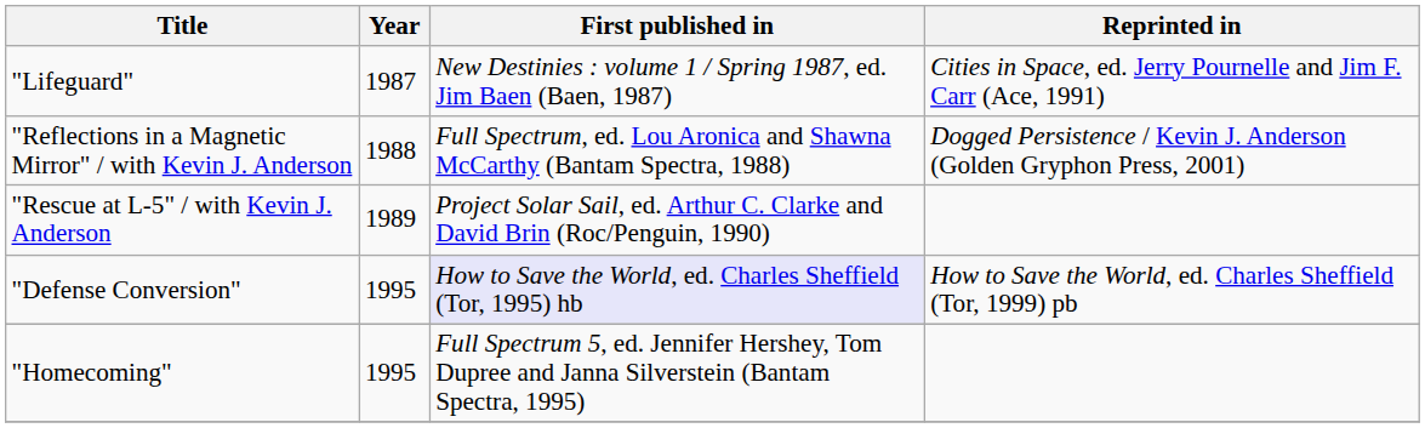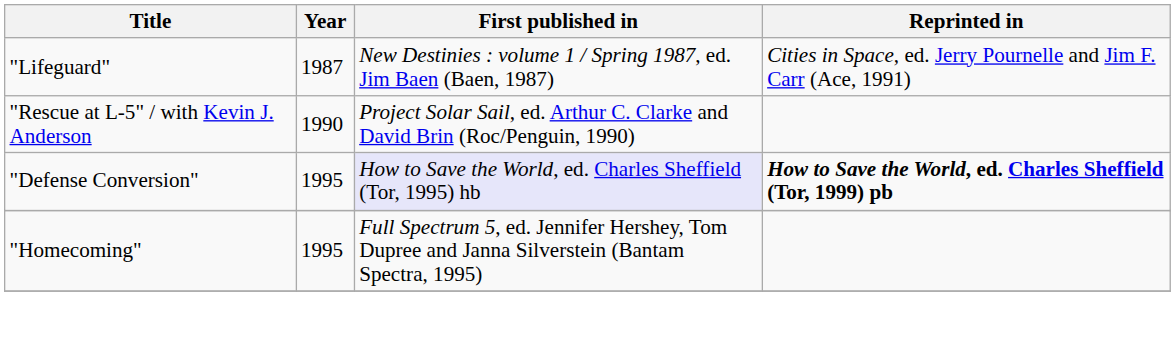- row: "Reflections in a Magnetic Mirror" / with Kevin J. Anderson | 1988 | Full Spectrum, ed. Lou Aronica and Shawna McCarthy (Bantam Spectra, 1988) | Dogged Persistence / Kevin J. Anderson (Golden Gryphon Press, 2001)
"Rescue at L-5" / with Kevin J. Anderson | Year: 1989 -> 1990
"Defense Conversion" | Reprinted in: normal -> bold
